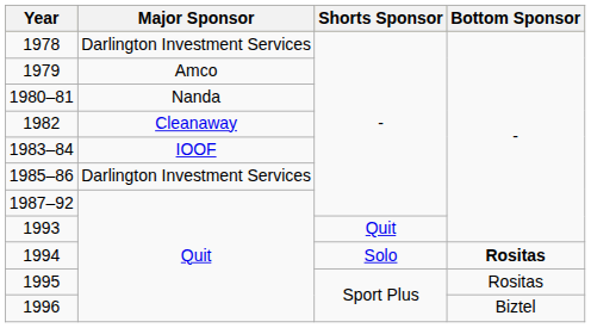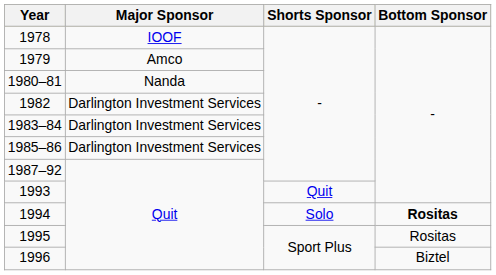1978 | Major Sponsor: Darlington Investment Services -> IOOF
1982 | Major Sponsor: Cleanaway -> Darlington Investment Services
1983–84 | Major Sponsor: IOOF -> Darlington Investment Services
